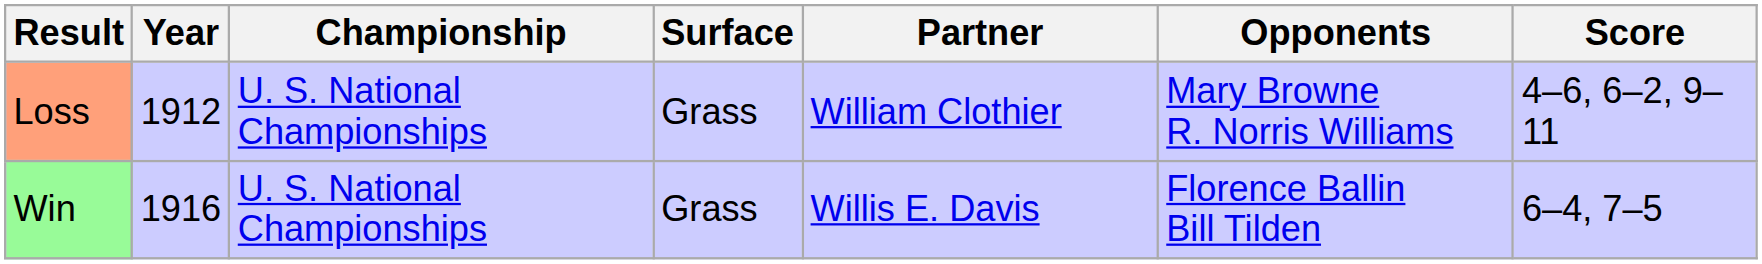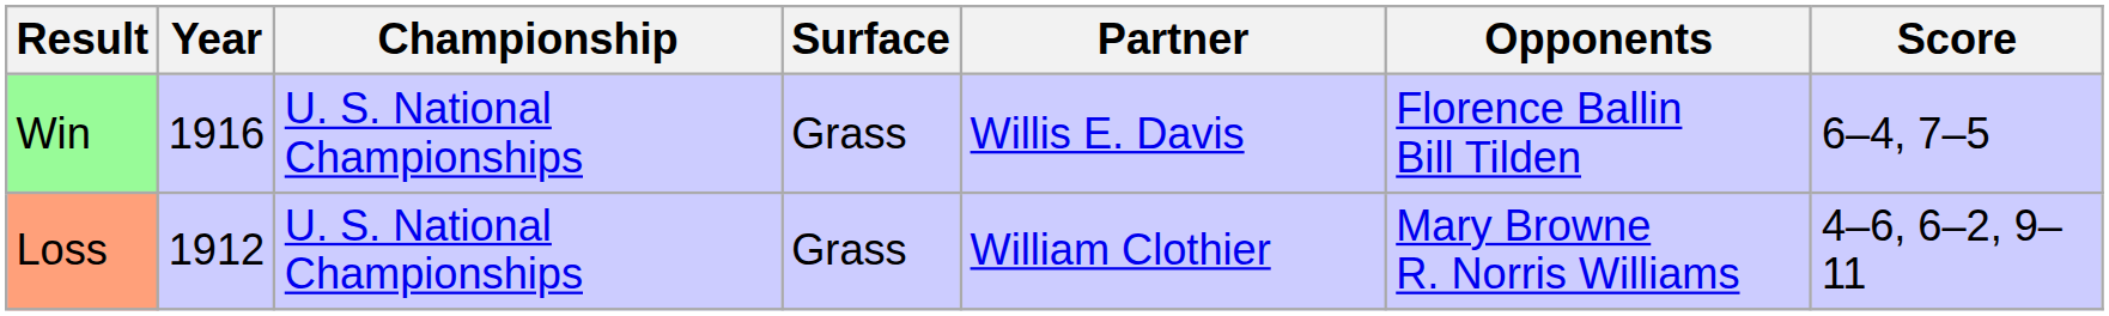rows swapped: Loss <-> Win
